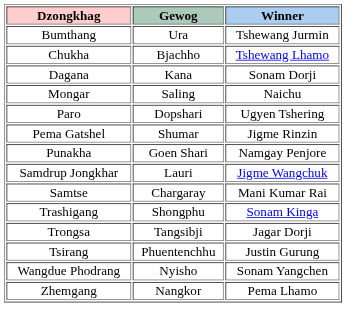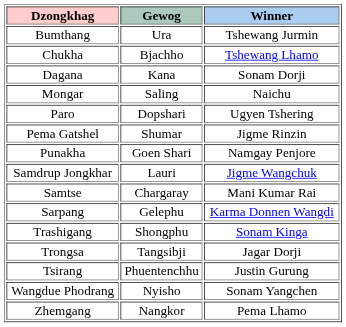+ row: Sarpang | Gelephu | Karma Donnen Wangdi
